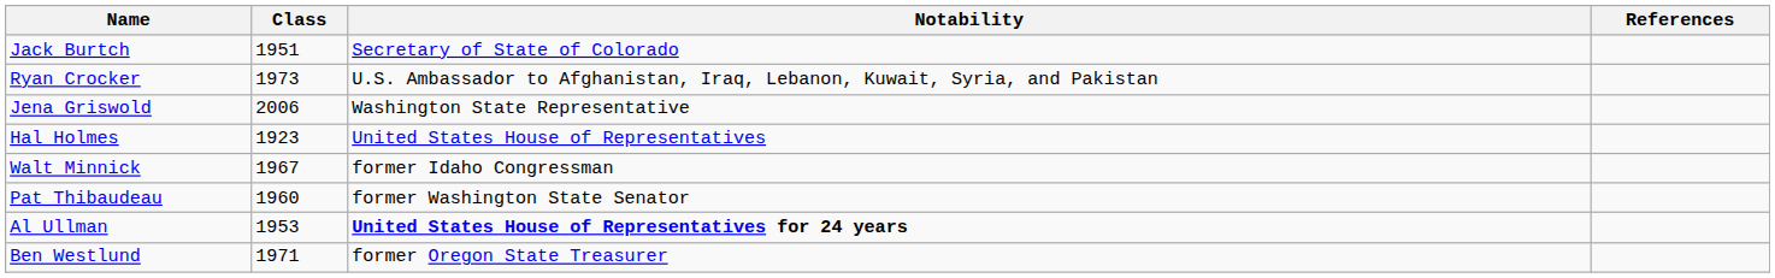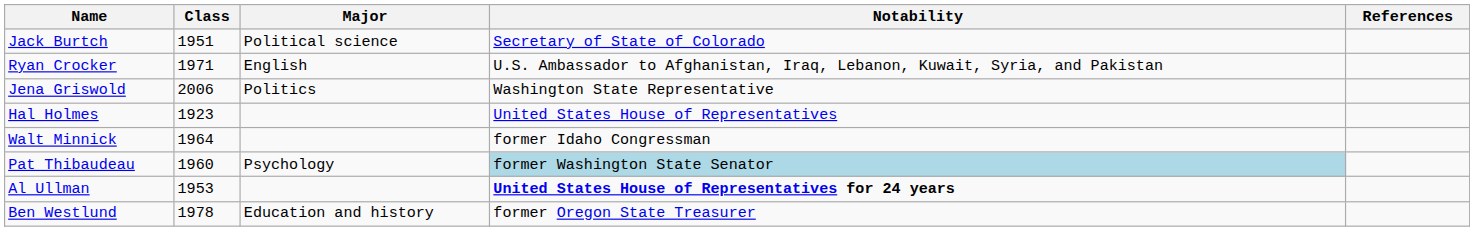+ column: Major | Political science | English | Politics | Psychology | Education and history
Ryan Crocker | Class: 1973 -> 1971
Walt Minnick | Class: 1967 -> 1964
Pat Thibaudeau | Notability: no background -> lightblue background
Ben Westlund | Class: 1971 -> 1978
